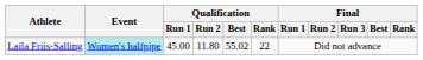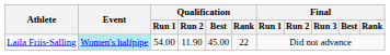Laila Friis-Salling | Qualification / Run 1: 45.00 -> 54.00
Laila Friis-Salling | Qualification / Run 2: 11.80 -> 11.90
Laila Friis-Salling | Qualification / Best: 55.02 -> 45.00
